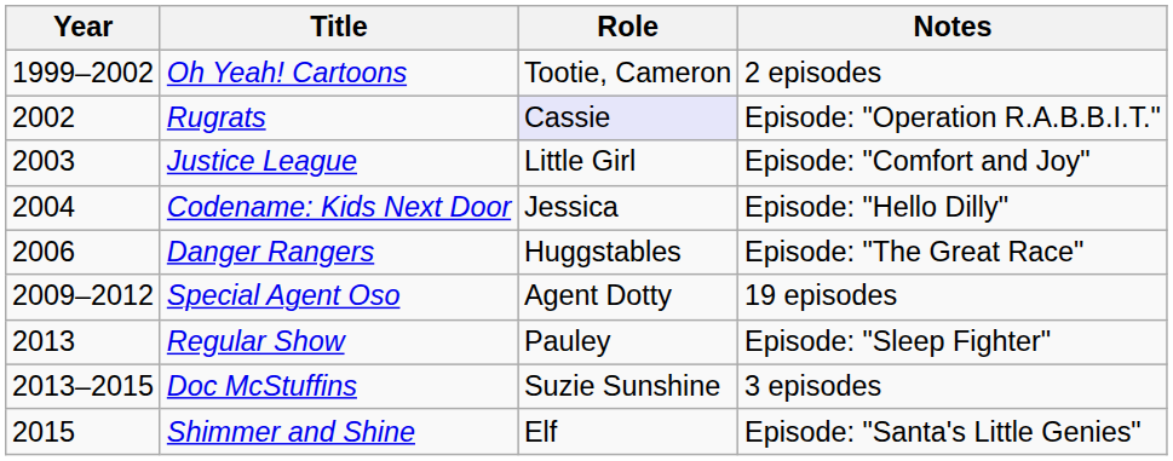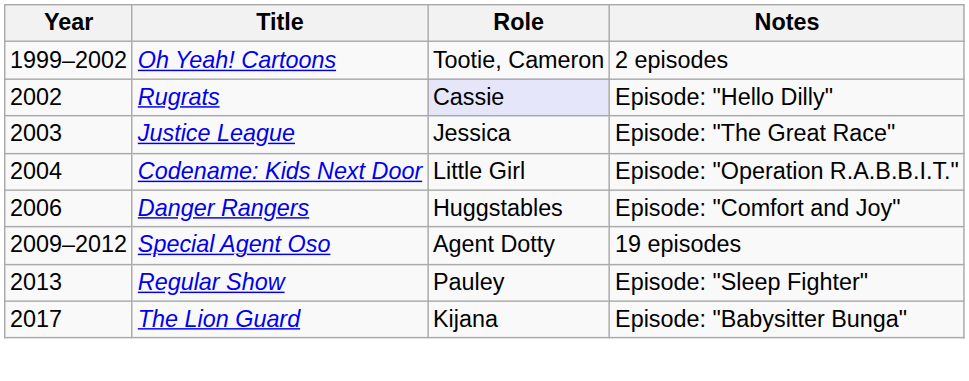Rugrats | Notes: Episode: "Operation R.A.B.B.I.T." -> Episode: "Hello Dilly"
Justice League | Role: Little Girl -> Jessica
Justice League | Notes: Episode: "Comfort and Joy" -> Episode: "The Great Race"
Codename: Kids Next Door | Role: Jessica -> Little Girl
Codename: Kids Next Door | Notes: Episode: "Hello Dilly" -> Episode: "Operation R.A.B.B.I.T."
Danger Rangers | Notes: Episode: "The Great Race" -> Episode: "Comfort and Joy"
- row: 2013–2015 | Doc McStuffins | Suzie Sunshine | 3 episodes
- row: 2015 | Shimmer and Shine | Elf | Episode: "Santa's Little Genies"
+ row: 2017 | The Lion Guard | Kijana | Episode: "Babysitter Bunga"
